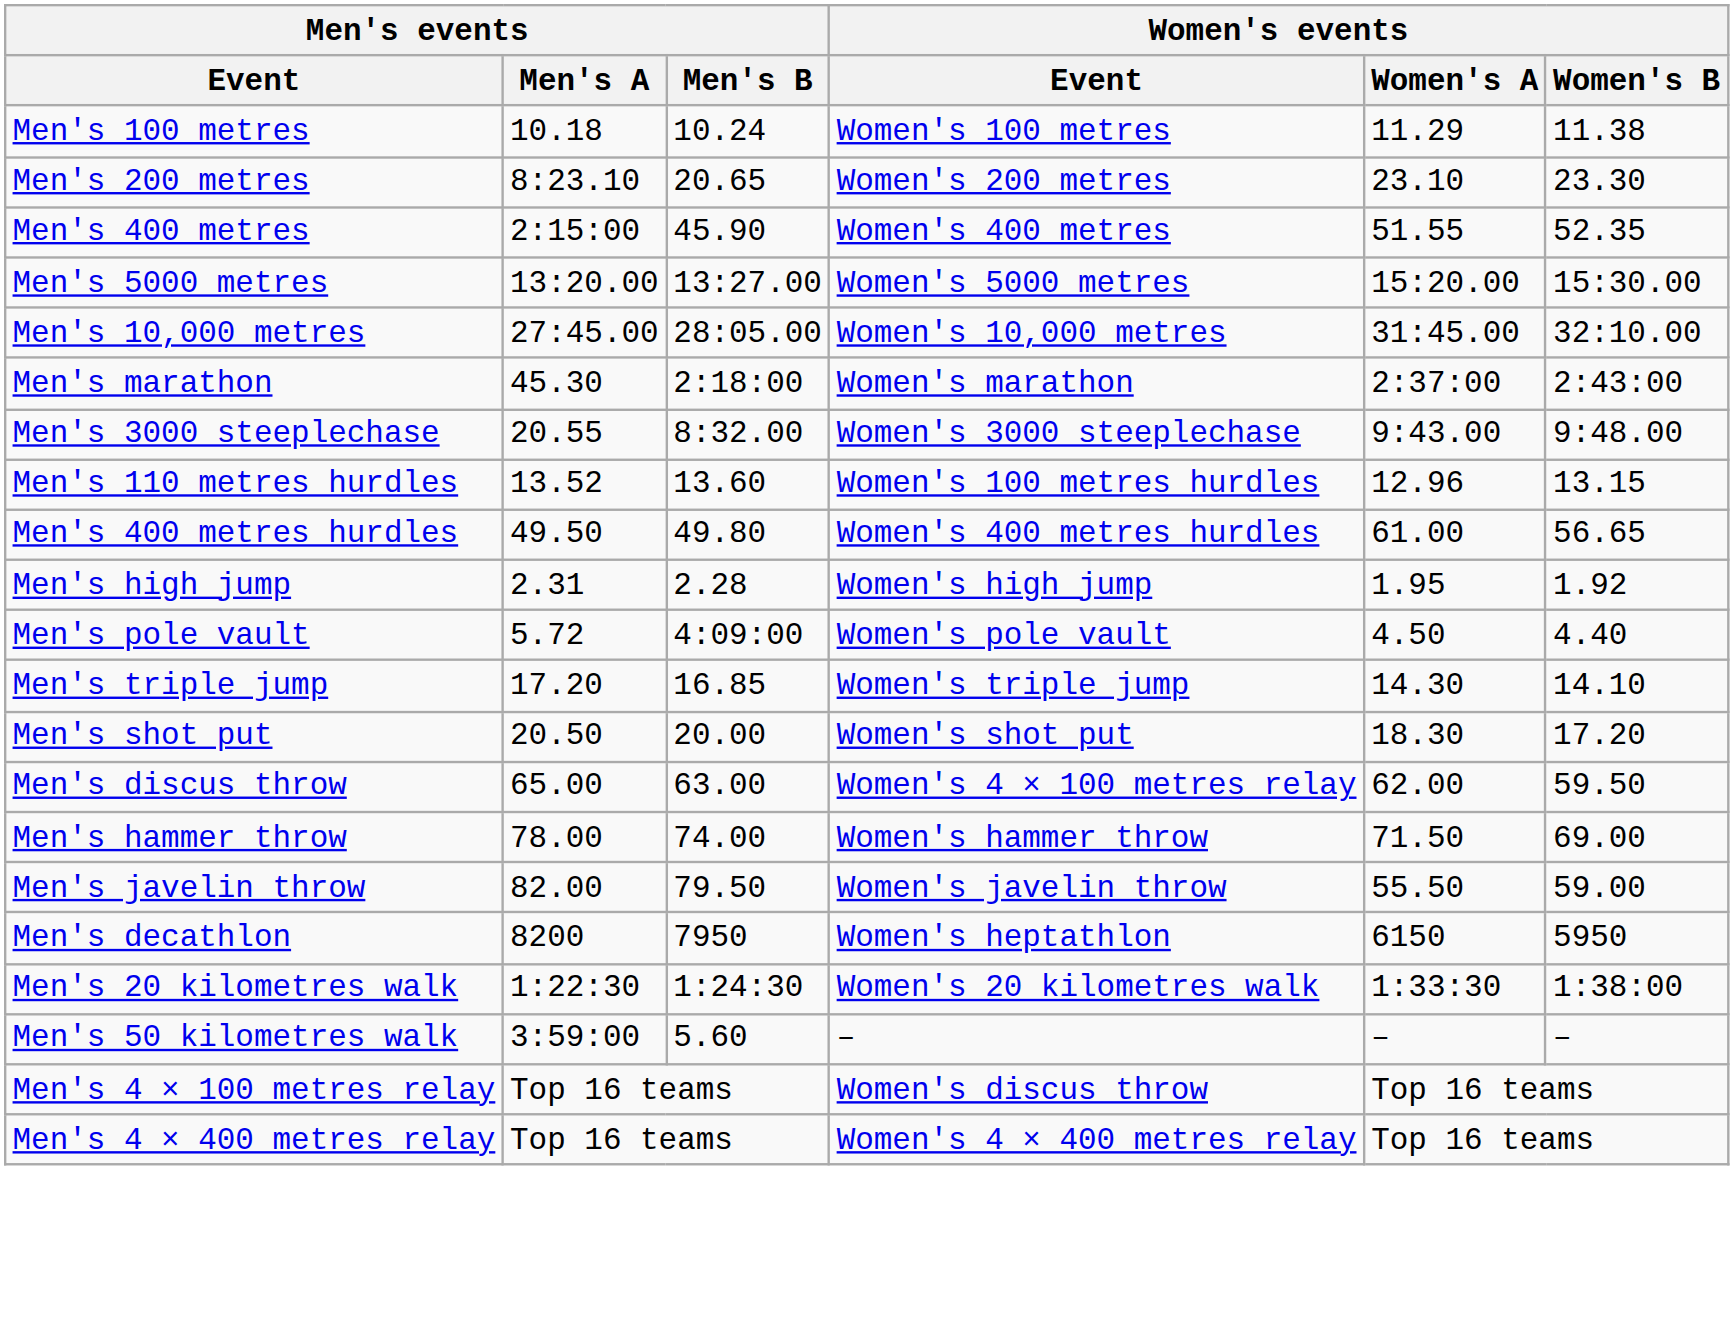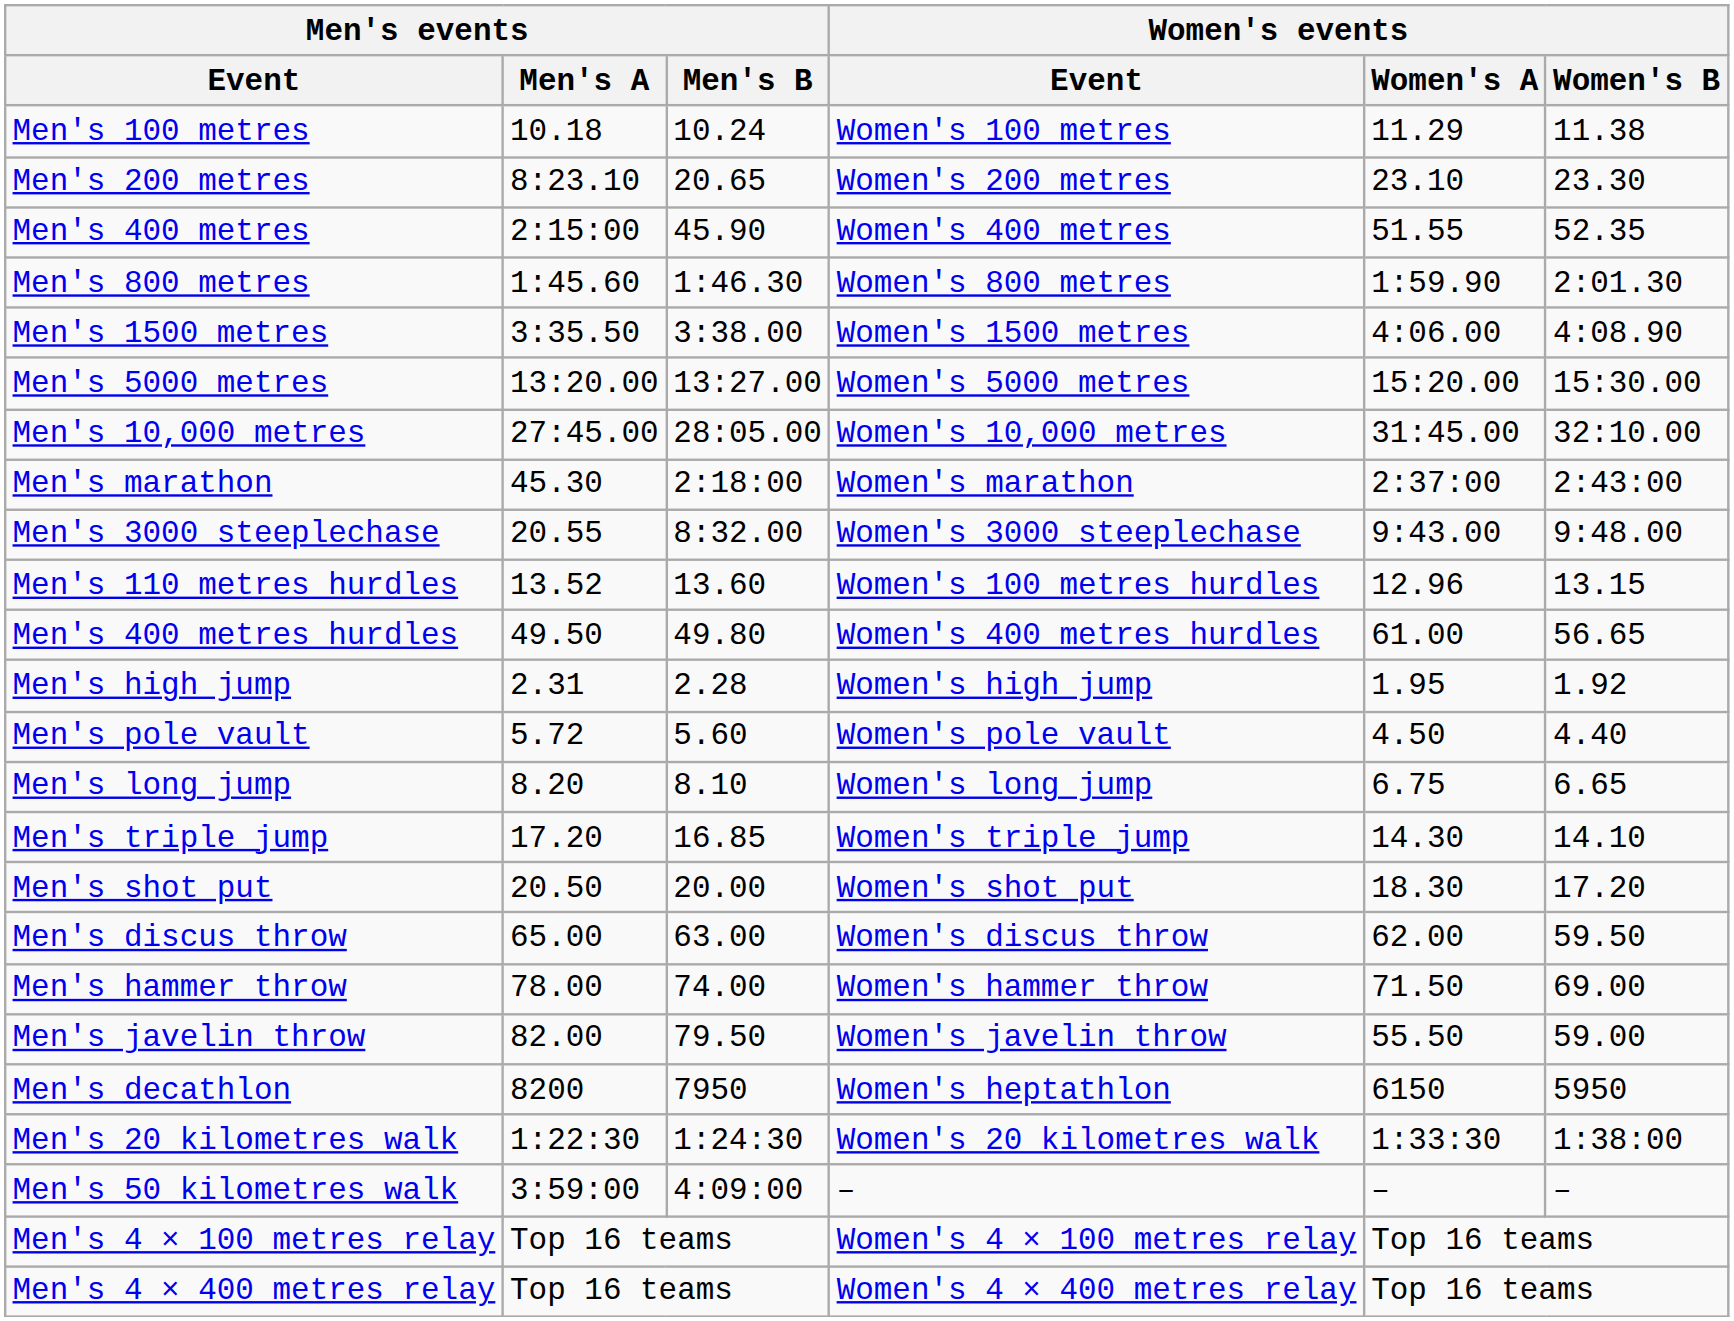+ row: Men's 800 metres | 1:45.60 | 1:46.30 | Women's 800 metres | 1:59.90 | 2:01.30
+ row: Men's 1500 metres | 3:35.50 | 3:38.00 | Women's 1500 metres | 4:06.00 | 4:08.90
Men's pole vault | Men's events / Men's B: 4:09:00 -> 5.60
+ row: Men's long jump | 8.20 | 8.10 | Women's long jump | 6.75 | 6.65
Men's discus throw | Women's events / Event: Women's 4 × 100 metres relay -> Women's discus throw
Men's 50 kilometres walk | Men's events / Men's B: 5.60 -> 4:09:00
Men's 4 × 100 metres relay | Women's events / Event: Women's discus throw -> Women's 4 × 100 metres relay
